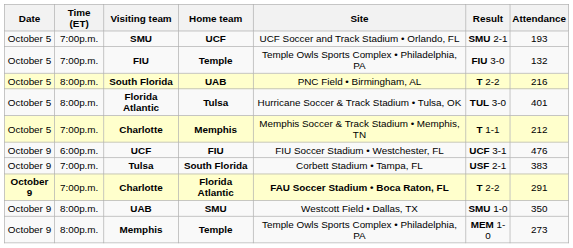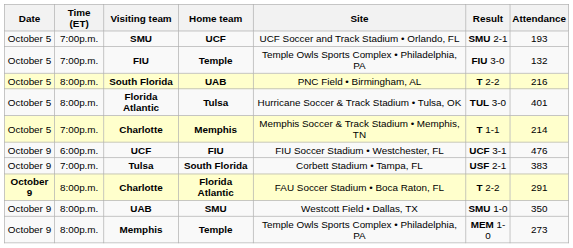Charlotte / Memphis | Attendance: 212 -> 214
Charlotte / Florida Atlantic | Time (ET): 7:00p.m. -> 8:00p.m.
Charlotte / Florida Atlantic | Site: bold -> normal
